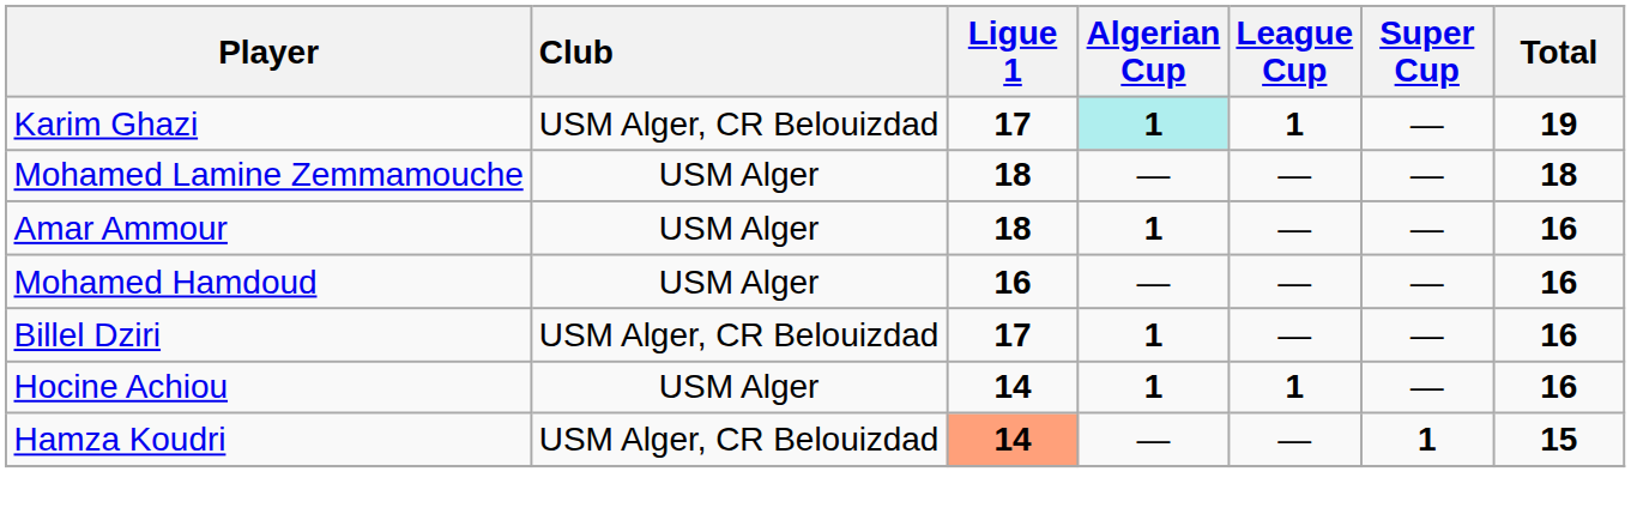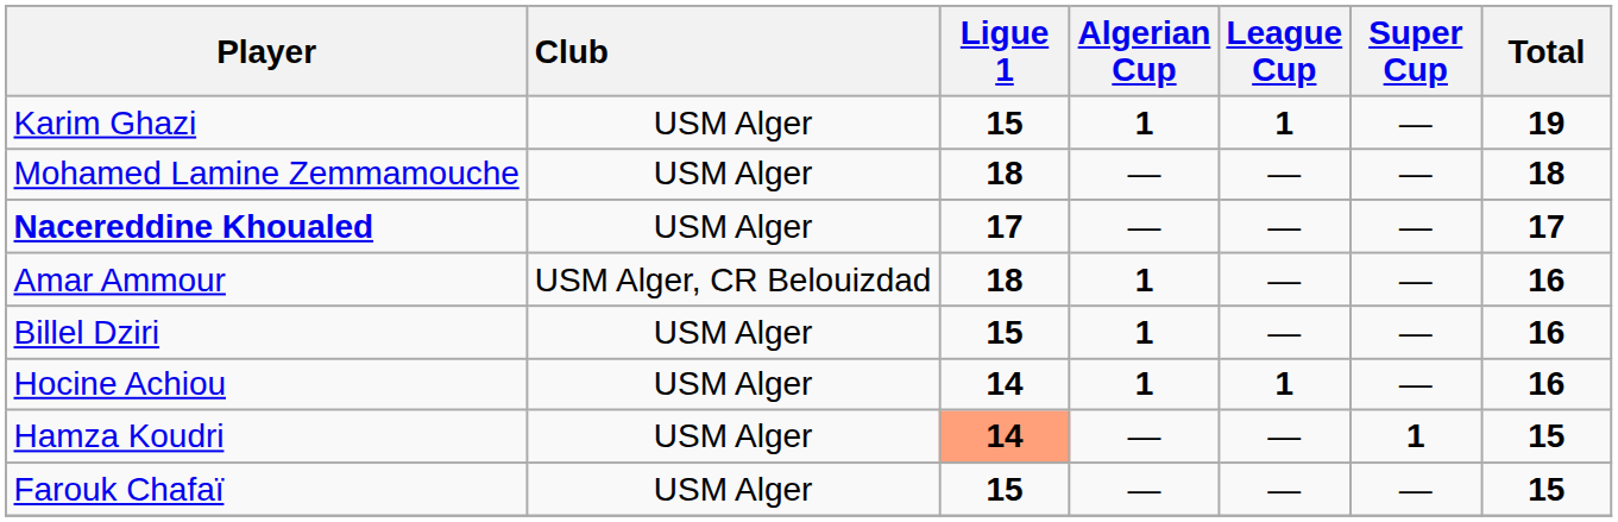Karim Ghazi | Club: USM Alger, CR Belouizdad -> USM Alger
Karim Ghazi | Ligue 1: 17 -> 15
Karim Ghazi | Algerian Cup: paleturquoise background -> no background
+ row: Nacereddine Khoualed | USM Alger | 17 | — | — | — | 17
Amar Ammour | Club: USM Alger -> USM Alger, CR Belouizdad
- row: Mohamed Hamdoud | USM Alger | 16 | — | — | — | 16
Billel Dziri | Club: USM Alger, CR Belouizdad -> USM Alger
Billel Dziri | Ligue 1: 17 -> 15
Hamza Koudri | Club: USM Alger, CR Belouizdad -> USM Alger
+ row: Farouk Chafaï | USM Alger | 15 | — | — | — | 15
